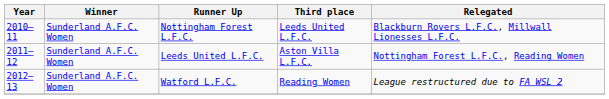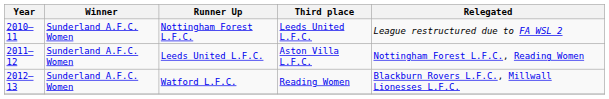Nottingham Forest L.F.C. | Relegated: Blackburn Rovers L.F.C., Millwall Lionesses L.F.C. -> League restructured due to FA WSL 2
Watford L.F.C. | Relegated: League restructured due to FA WSL 2 -> Blackburn Rovers L.F.C., Millwall Lionesses L.F.C.
